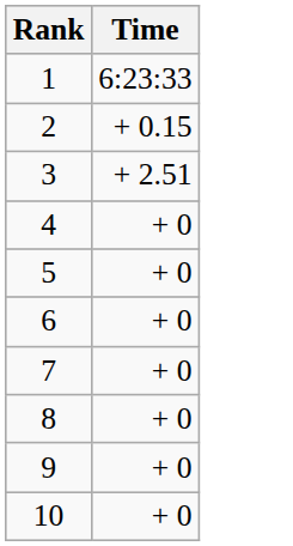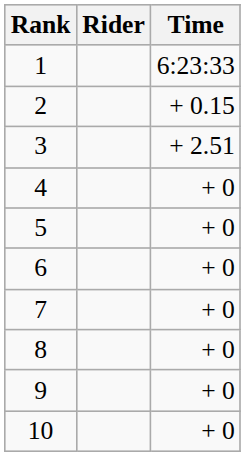+ column: Rider
